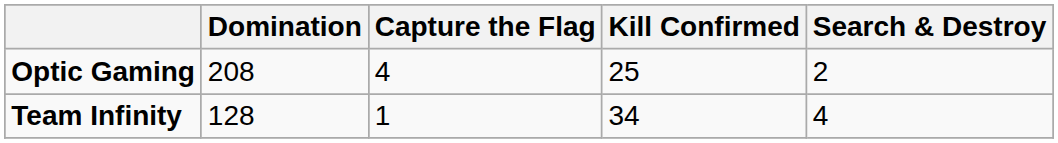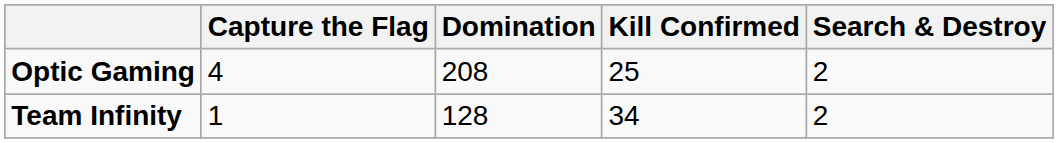columns swapped: Capture the Flag <-> Domination
Team Infinity | Search & Destroy: 4 -> 2
